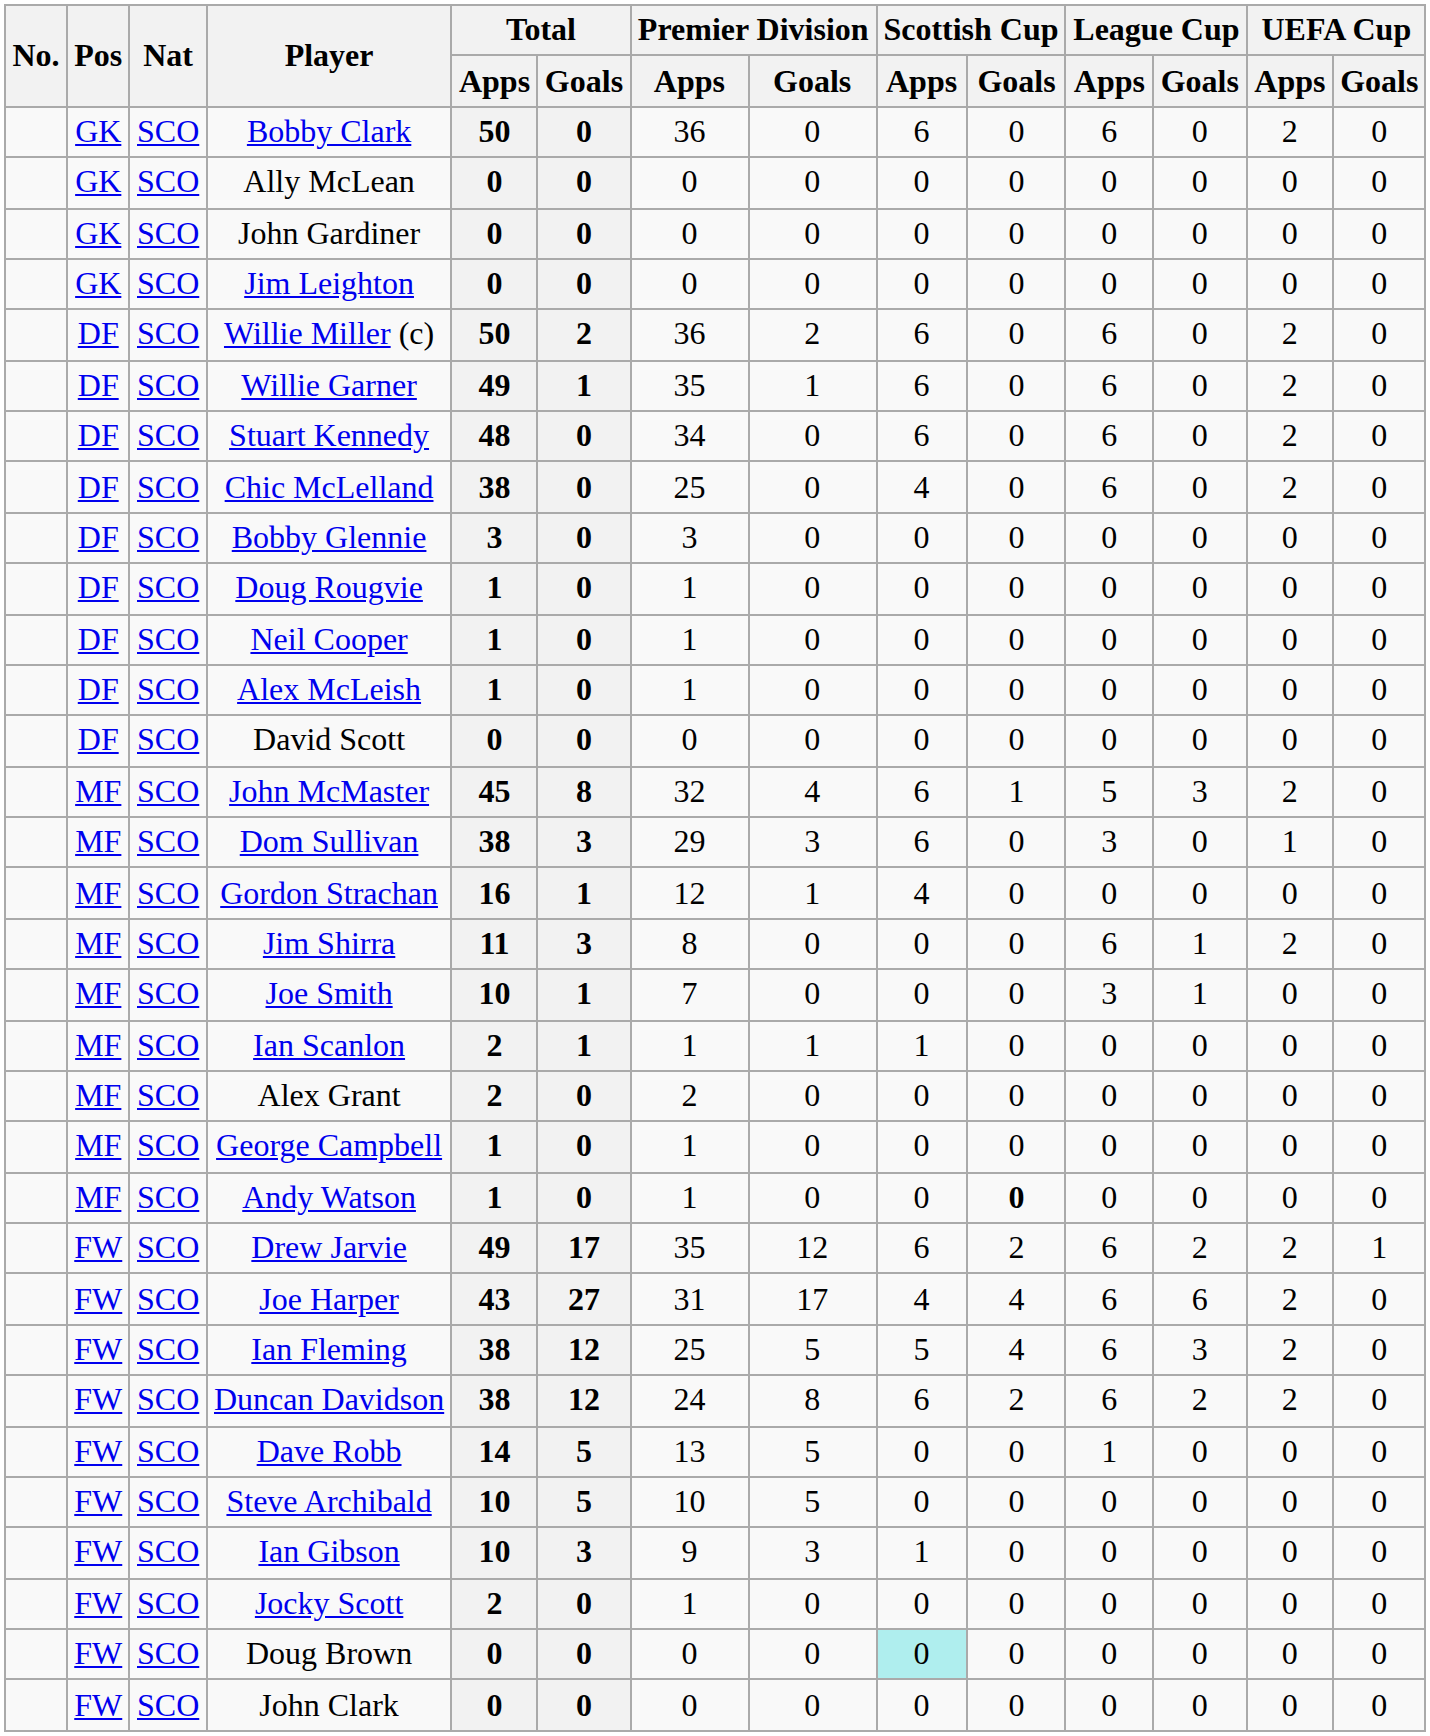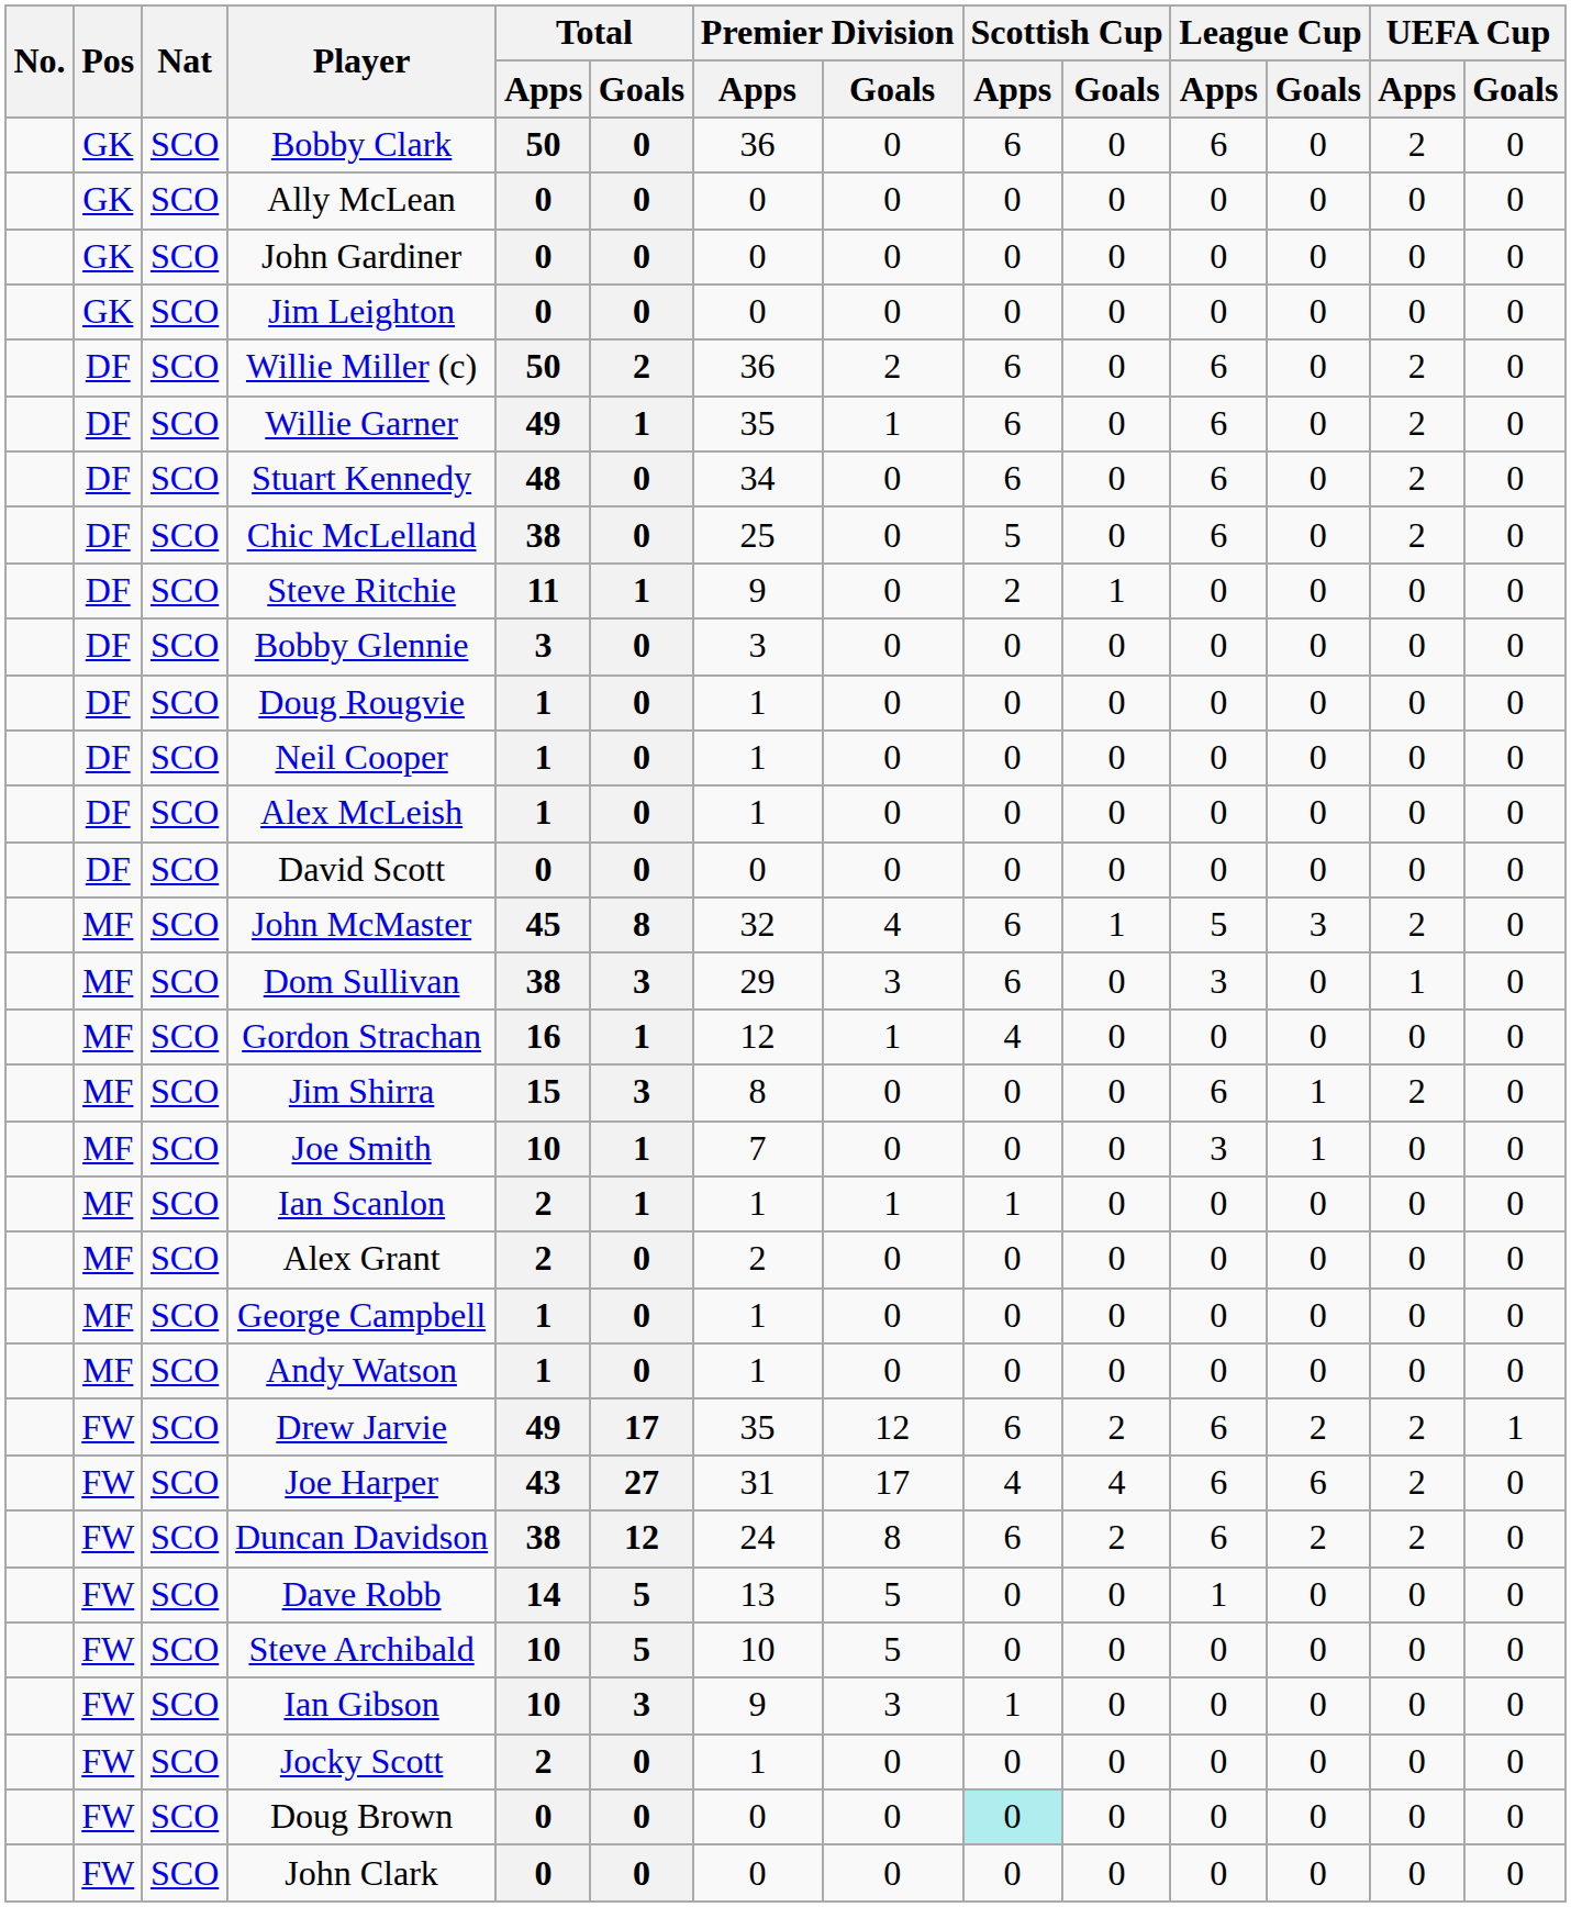Chic McLelland | Scottish Cup / Apps: 4 -> 5
+ row: DF | SCO | Steve Ritchie | 11 | 1 | 9 | 0 | 2 | 1 | 0 | 0 | 0 | 0
Jim Shirra | Total / Apps: 11 -> 15
Andy Watson | Scottish Cup / Goals: bold -> normal
- row: FW | SCO | Ian Fleming | 38 | 12 | 25 | 5 | 5 | 4 | 6 | 3 | 2 | 0
